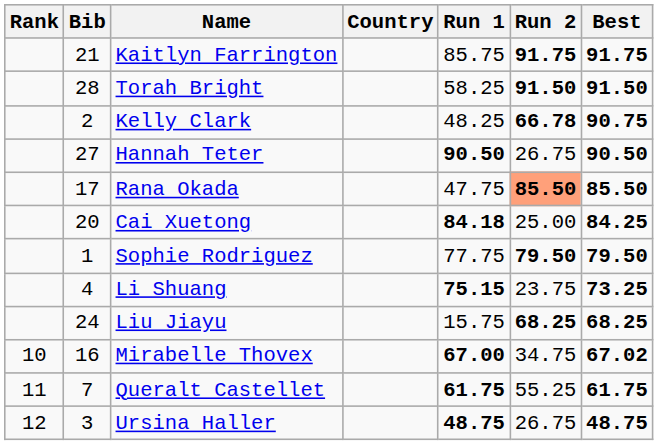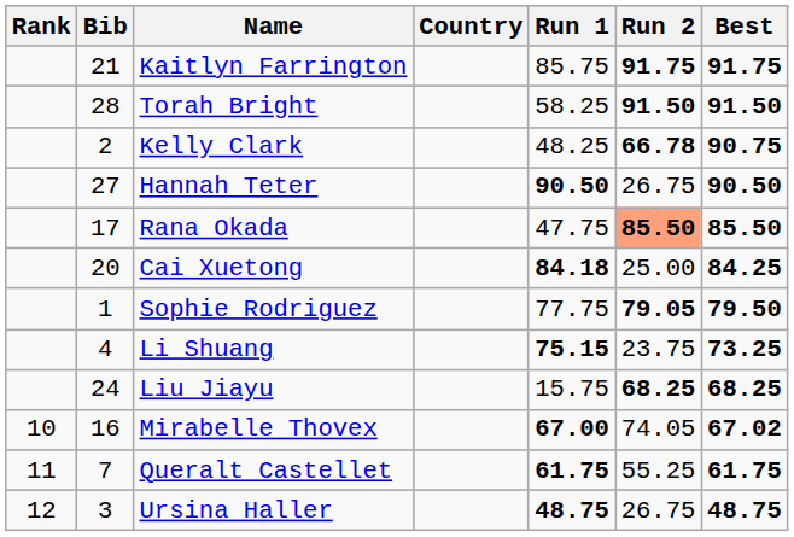Sophie Rodriguez | Run 2: 79.50 -> 79.05
Mirabelle Thovex | Run 2: 34.75 -> 74.05
